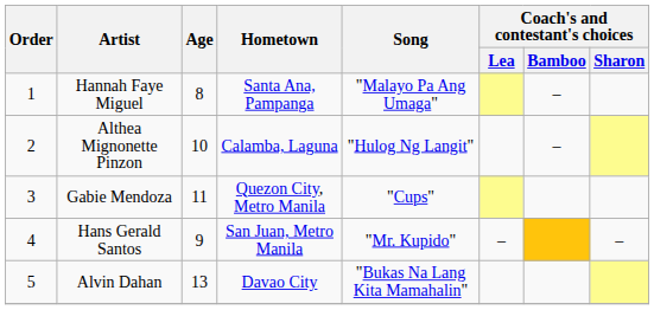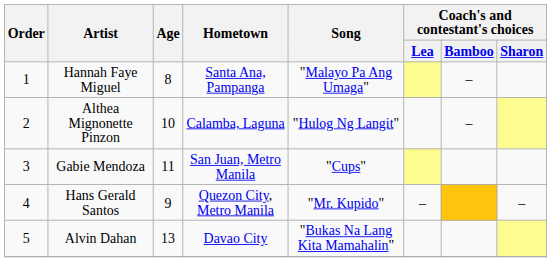Gabie Mendoza | Hometown: Quezon City, Metro Manila -> San Juan, Metro Manila
Hans Gerald Santos | Hometown: San Juan, Metro Manila -> Quezon City, Metro Manila
